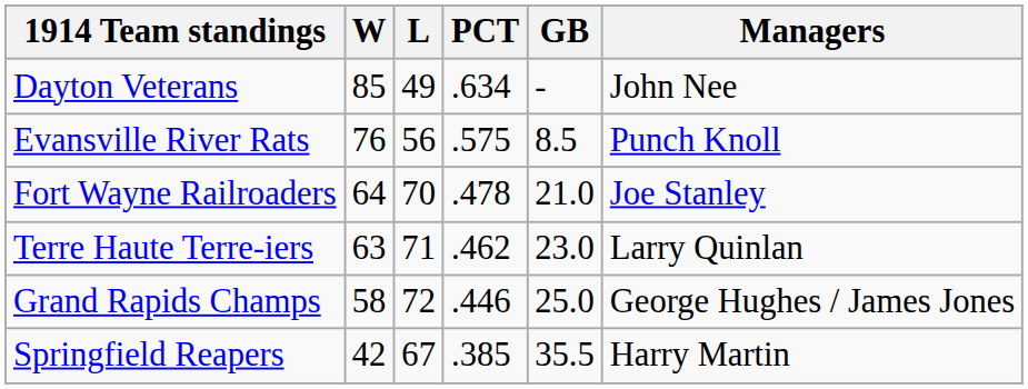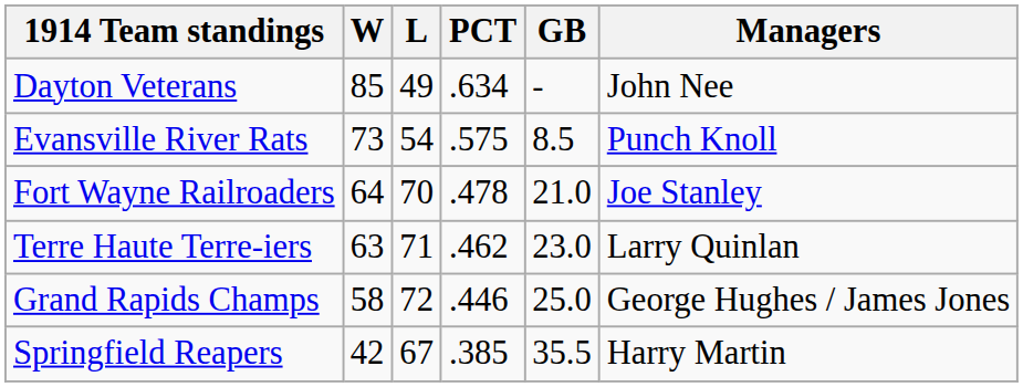Evansville River Rats | W: 76 -> 73
Evansville River Rats | L: 56 -> 54
